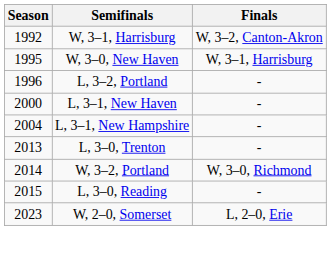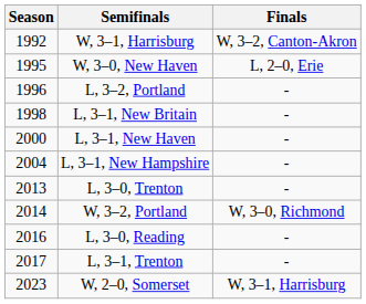W, 3–0, New Haven | Finals: W, 3–1, Harrisburg -> L, 2–0, Erie
+ row: 1998 | L, 3–1, New Britain | -
L, 3–0, Reading | Season: 2015 -> 2016
+ row: 2017 | L, 3–1, Trenton | -
W, 2–0, Somerset | Finals: L, 2–0, Erie -> W, 3–1, Harrisburg
